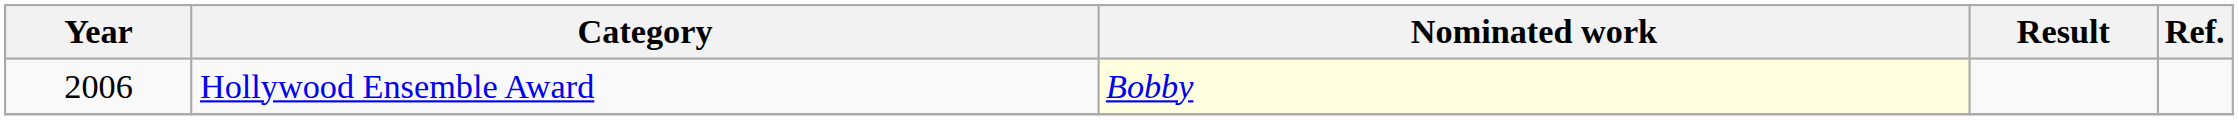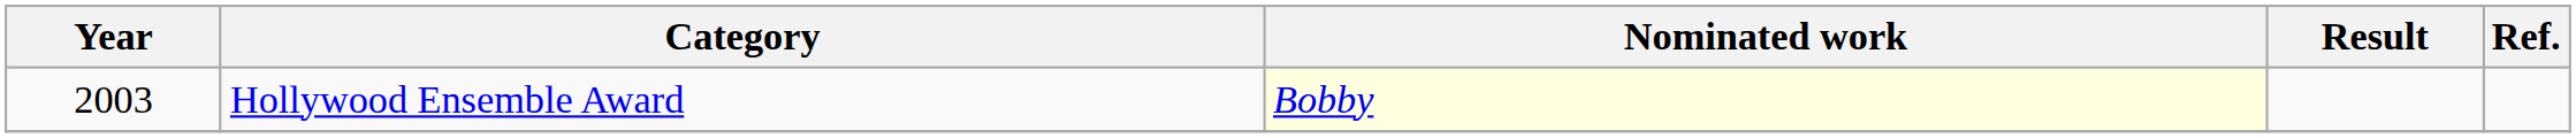Hollywood Ensemble Award | Year: 2006 -> 2003
